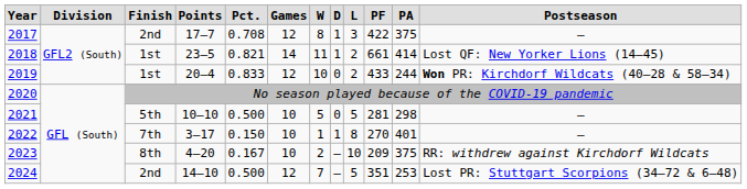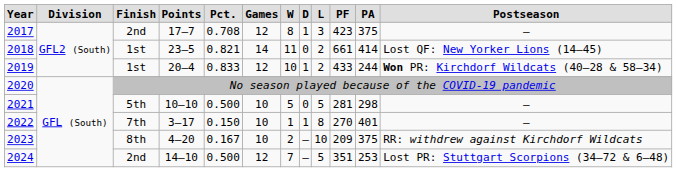2017 | column 10: 422 -> 423
2018 | column 8: 1 -> 0
2019 | column 8: 0 -> 1
